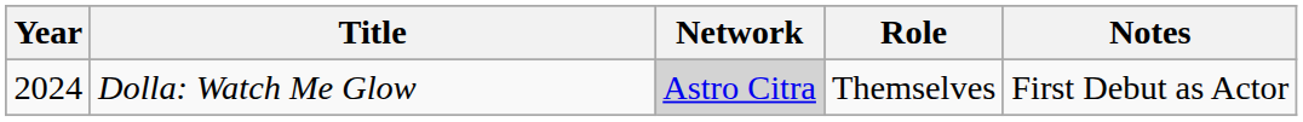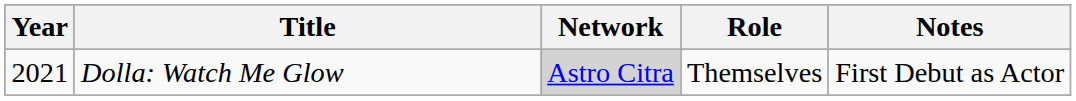Dolla: Watch Me Glow | Year: 2024 -> 2021
